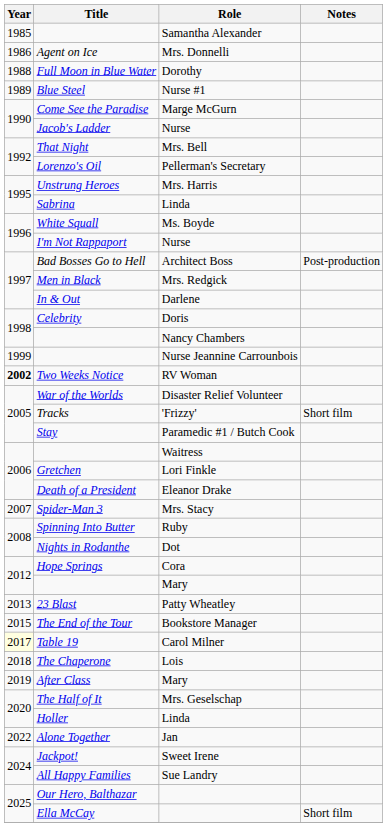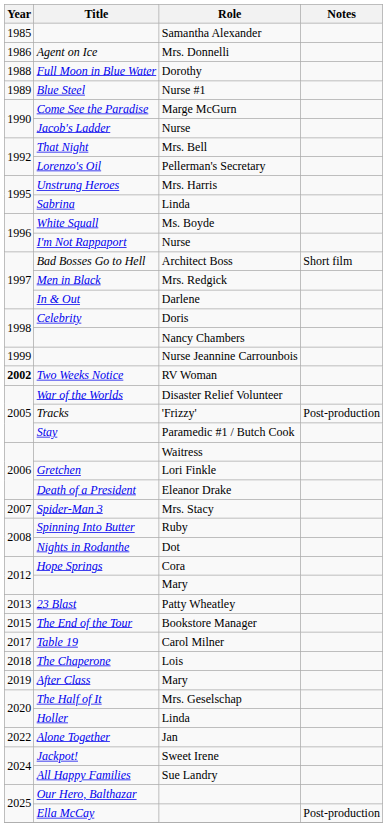Bad Bosses Go to Hell | Notes: Post-production -> Short film
Tracks | Notes: Short film -> Post-production
Table 19 | Year: lightyellow background -> no background
Ella McCay | Notes: Short film -> Post-production
